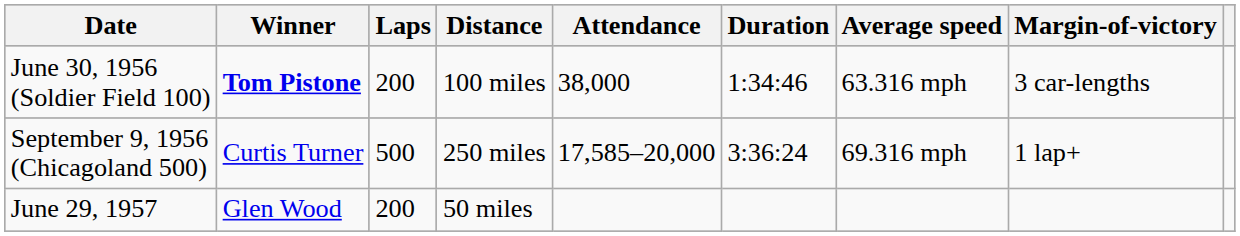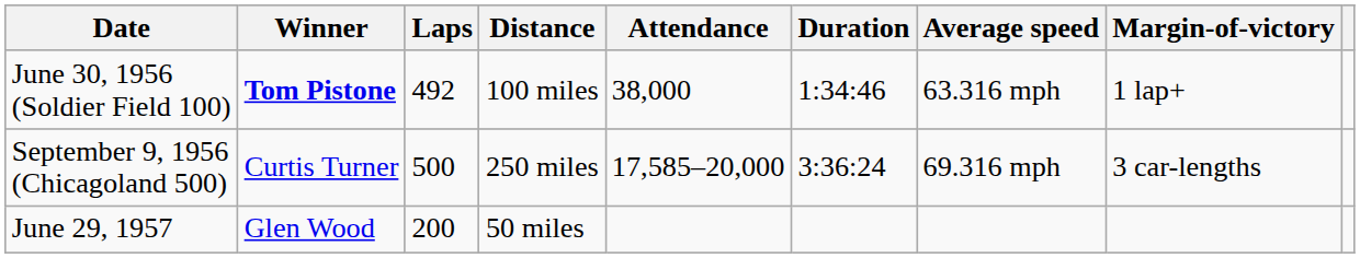June 30, 1956 (Soldier Field 100) | Laps: 200 -> 492
June 30, 1956 (Soldier Field 100) | Margin-of-victory: 3 car-lengths -> 1 lap+
September 9, 1956 (Chicagoland 500) | Margin-of-victory: 1 lap+ -> 3 car-lengths
